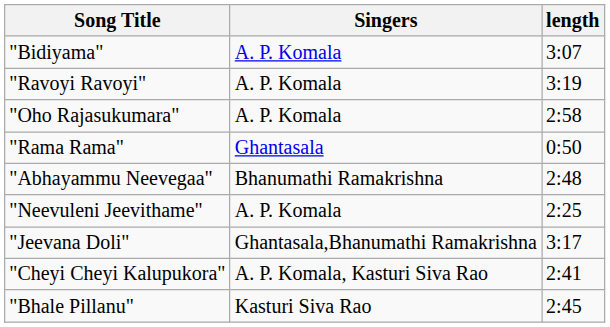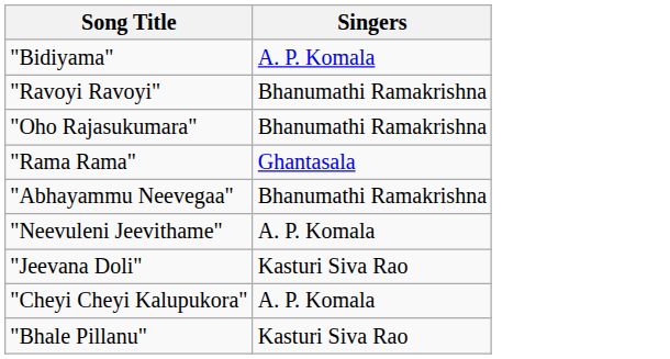- column: length | 3:07 | 3:19 | 2:58 | 0:50 | 2:48 | 2:25 | 3:17 | 2:41 | 2:45
"Ravoyi Ravoyi" | Singers: A. P. Komala -> Bhanumathi Ramakrishna
"Oho Rajasukumara" | Singers: A. P. Komala -> Bhanumathi Ramakrishna
"Jeevana Doli" | Singers: Ghantasala,Bhanumathi Ramakrishna -> Kasturi Siva Rao
"Cheyi Cheyi Kalupukora" | Singers: A. P. Komala, Kasturi Siva Rao -> A. P. Komala
